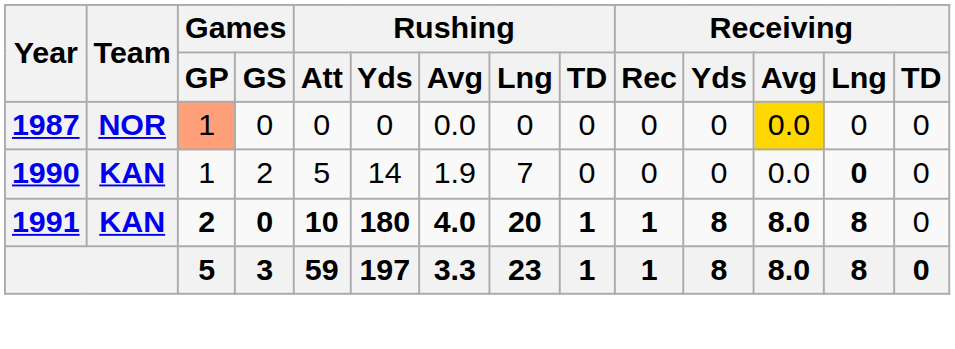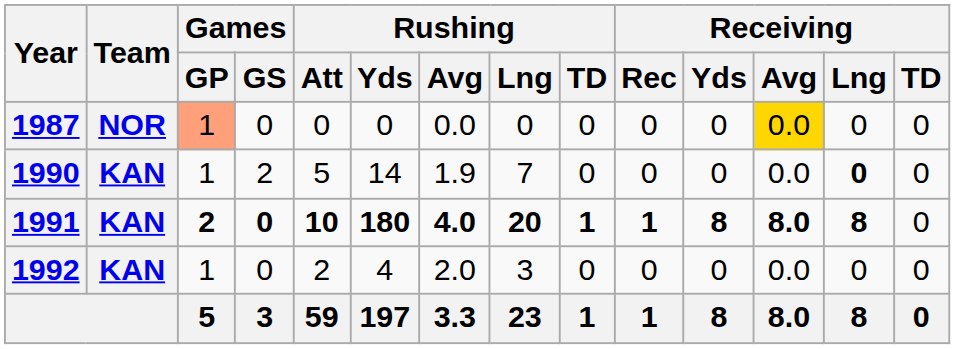+ row: 1992 | KAN | 1 | 0 | 2 | 4 | 2.0 | 3 | 0 | 0 | 0 | 0.0 | 0 | 0
